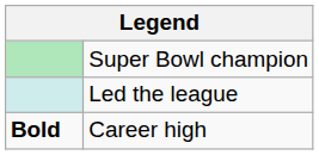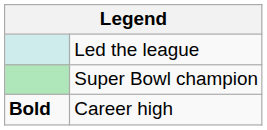rows swapped: Led the league <-> Super Bowl champion
